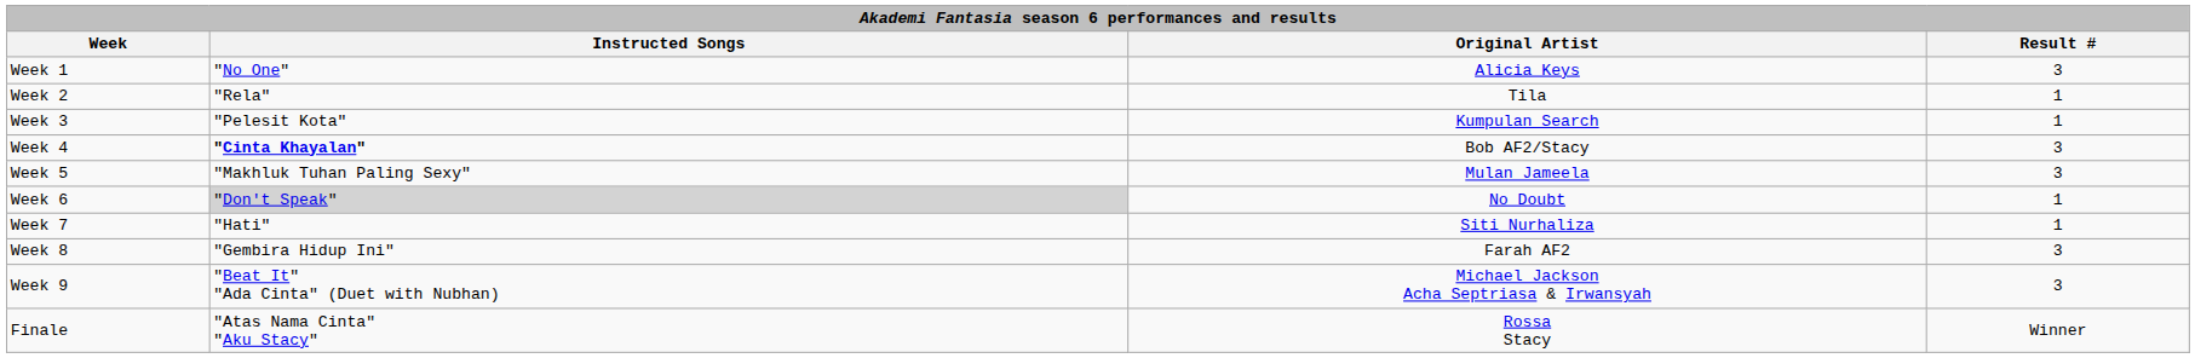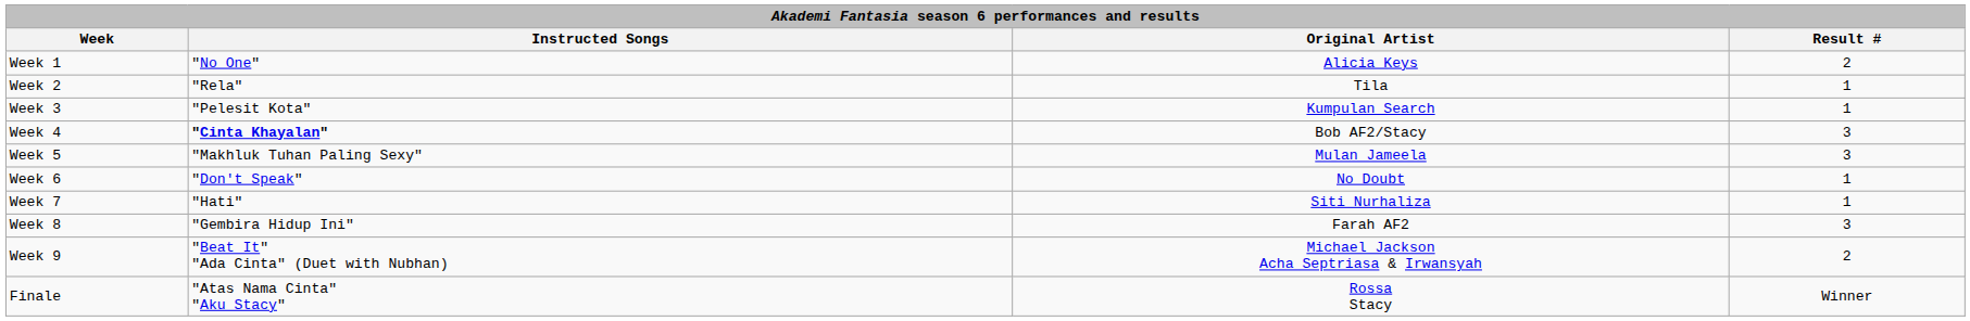Week 1 | Result #: 3 -> 2
Week 6 | Instructed Songs: lightgrey background -> no background
Week 9 | Result #: 3 -> 2
